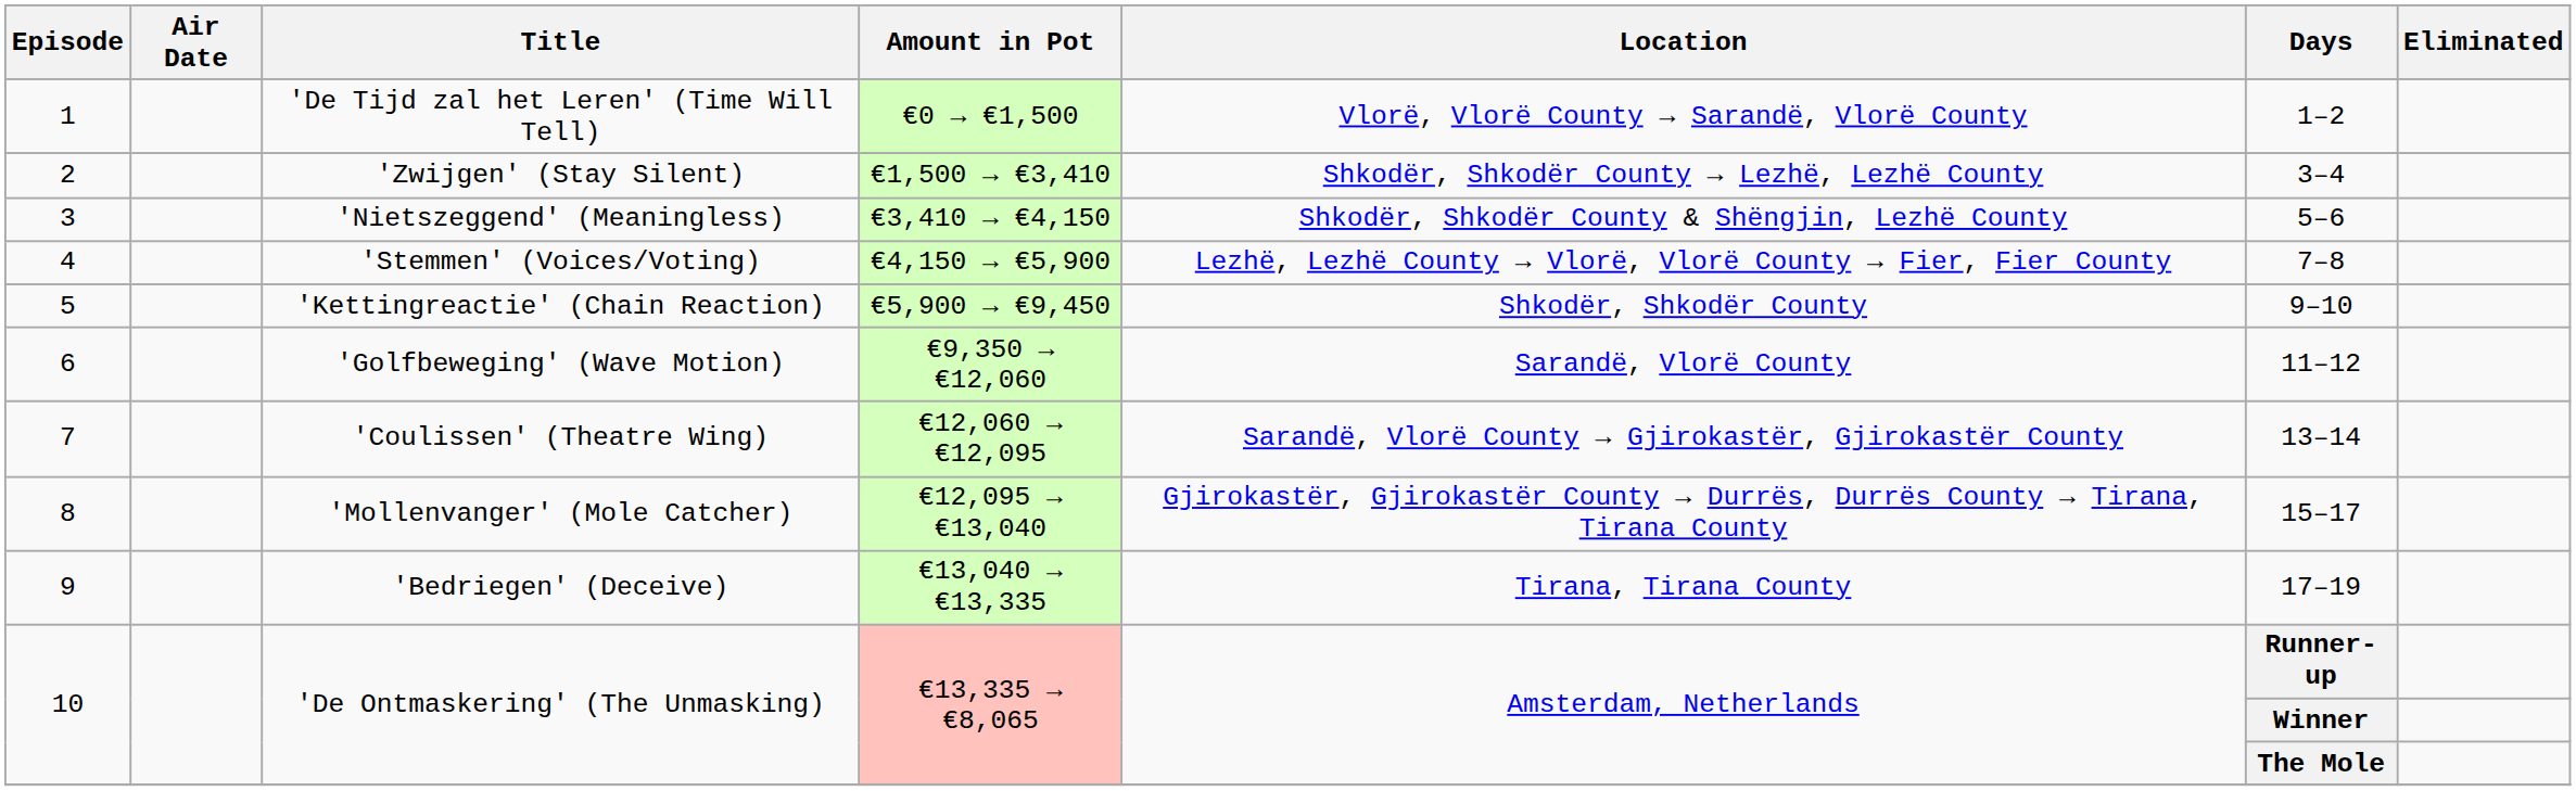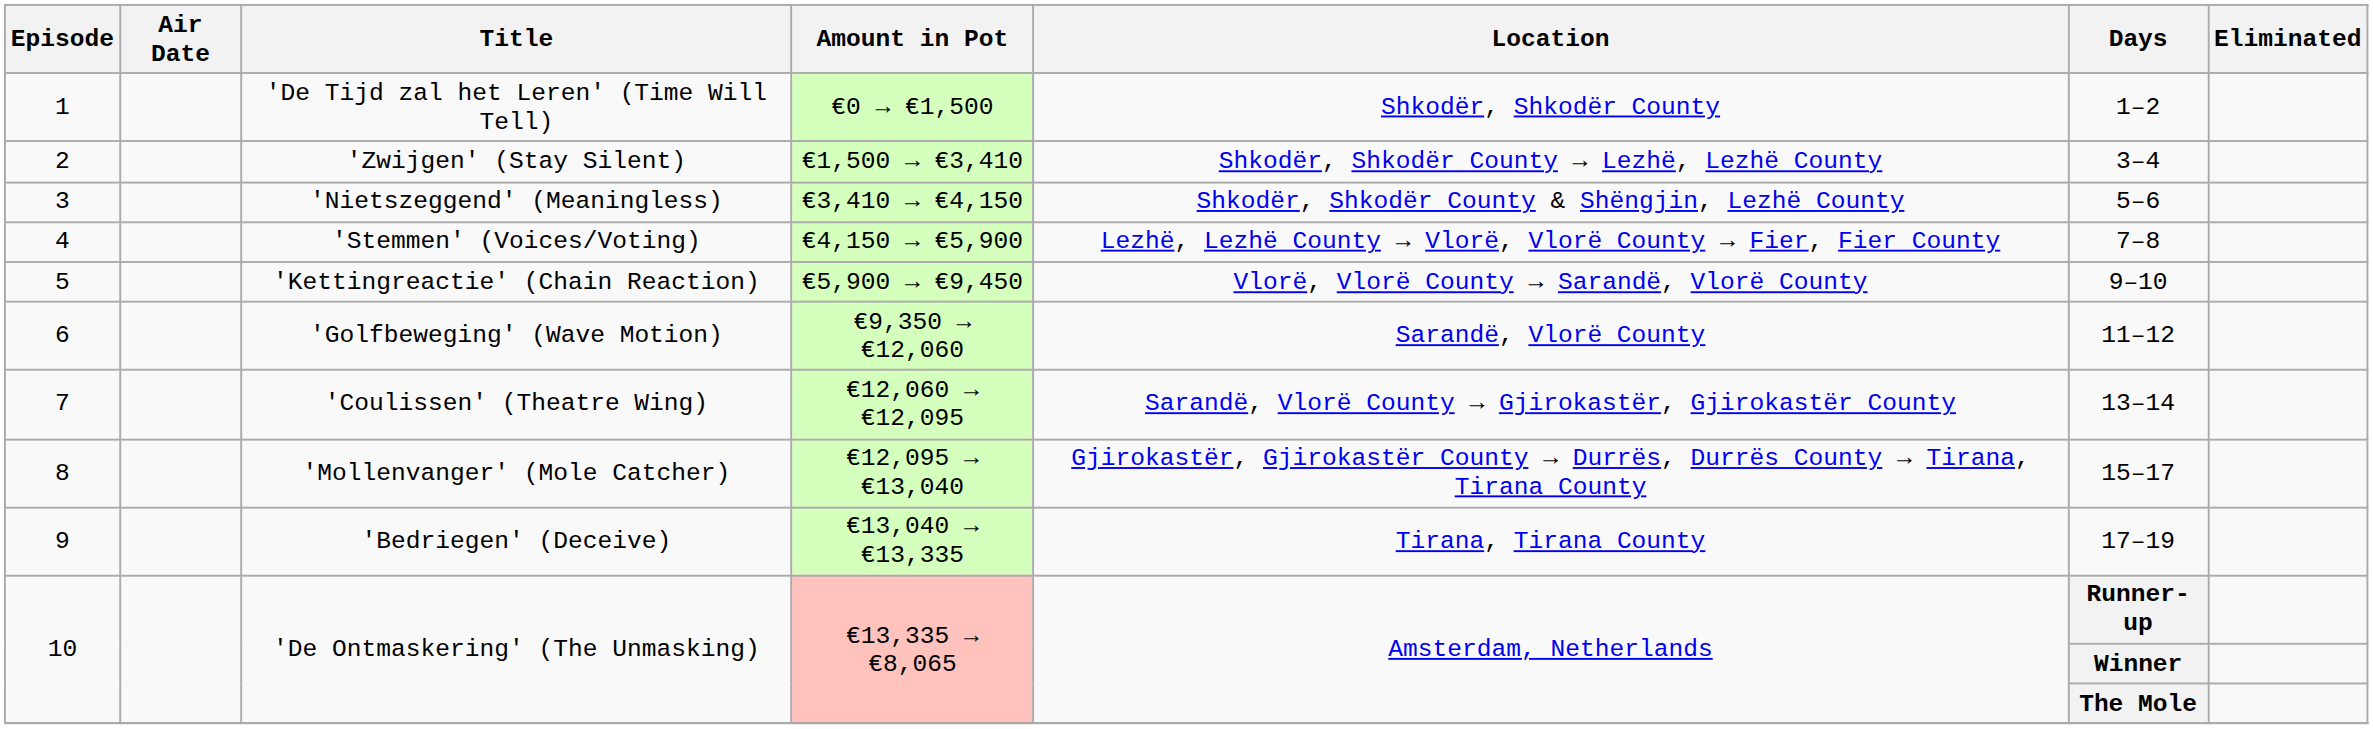1 | Location: Vlorë, Vlorë County → Sarandë, Vlorë County -> Shkodër, Shkodër County
5 | Location: Shkodër, Shkodër County -> Vlorë, Vlorë County → Sarandë, Vlorë County
